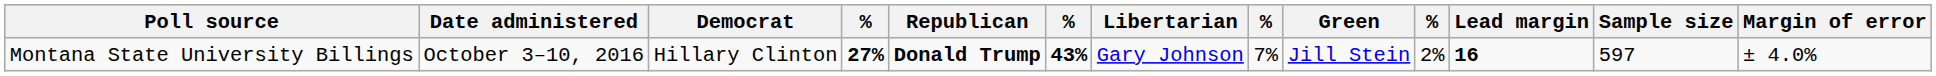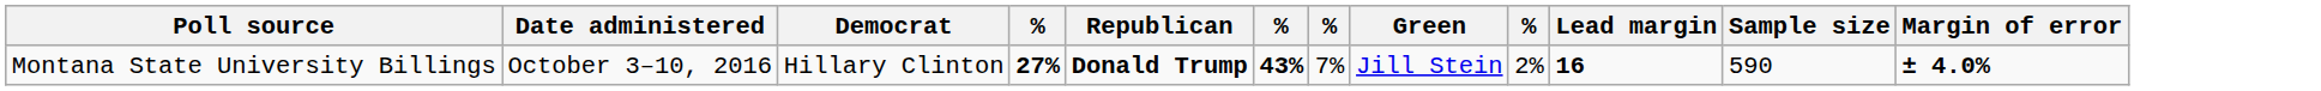- column: Libertarian | Gary Johnson
Montana State University Billings | Sample size: 597 -> 590
Montana State University Billings | Margin of error: normal -> bold
